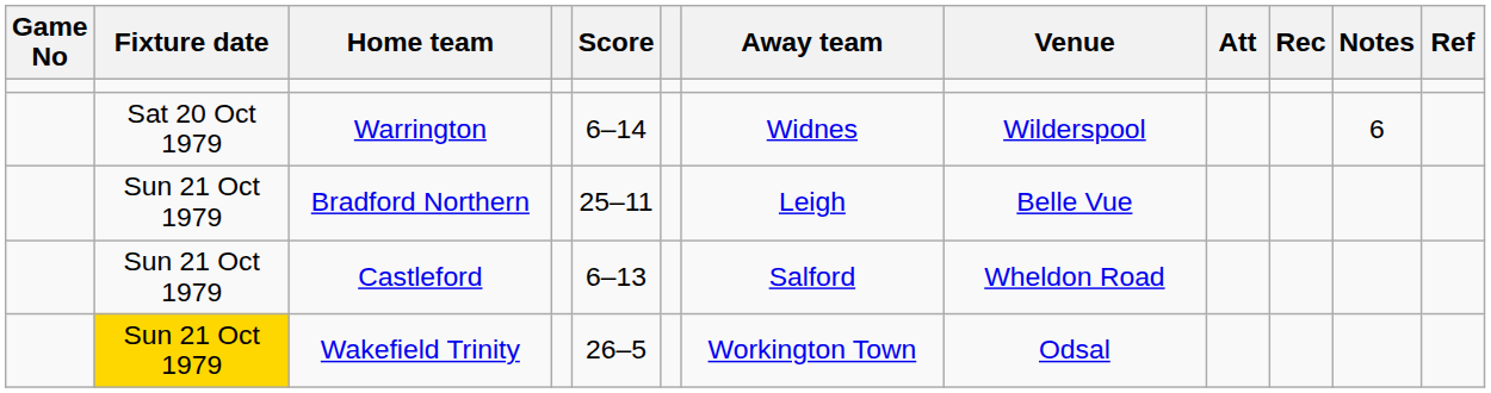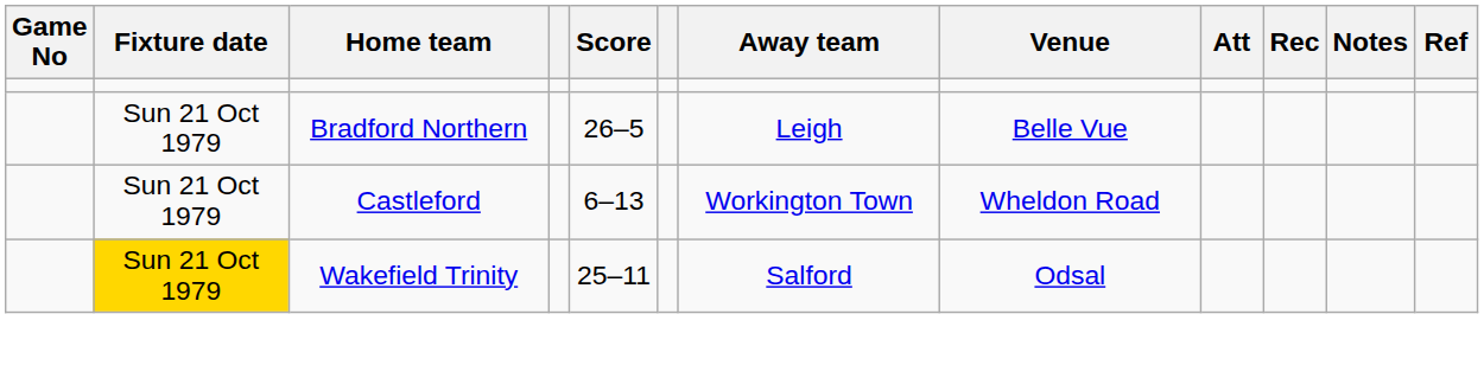- row: Sat 20 Oct 1979 | Warrington | 6–14 | Widnes | Wilderspool | 6
Bradford Northern | Score: 25–11 -> 26–5
Castleford | Away team: Salford -> Workington Town
Wakefield Trinity | Score: 26–5 -> 25–11
Wakefield Trinity | Away team: Workington Town -> Salford
